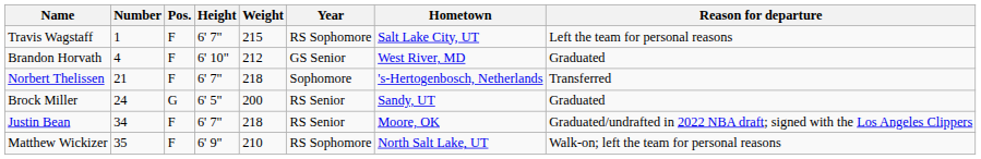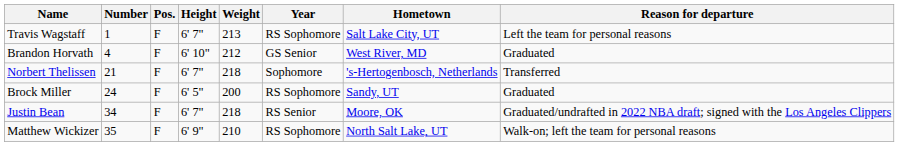Travis Wagstaff | Weight: 215 -> 213
Brock Miller | Pos.: G -> F
Brock Miller | Year: RS Senior -> RS Sophomore
